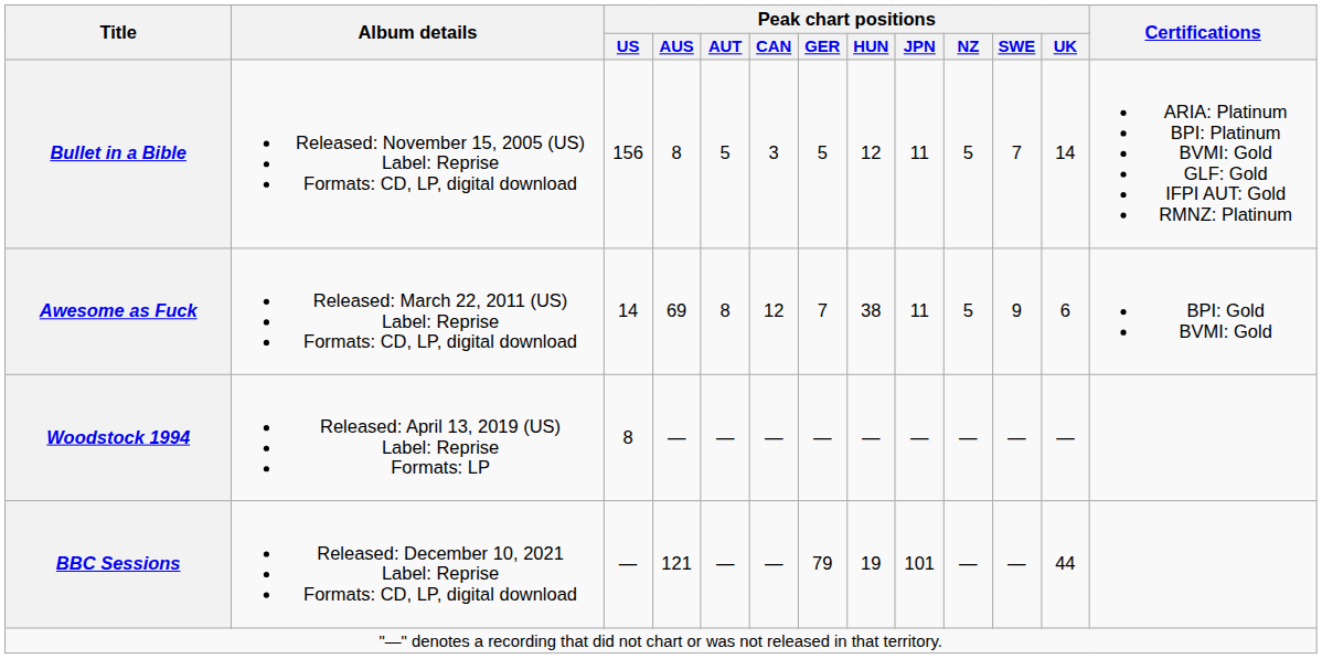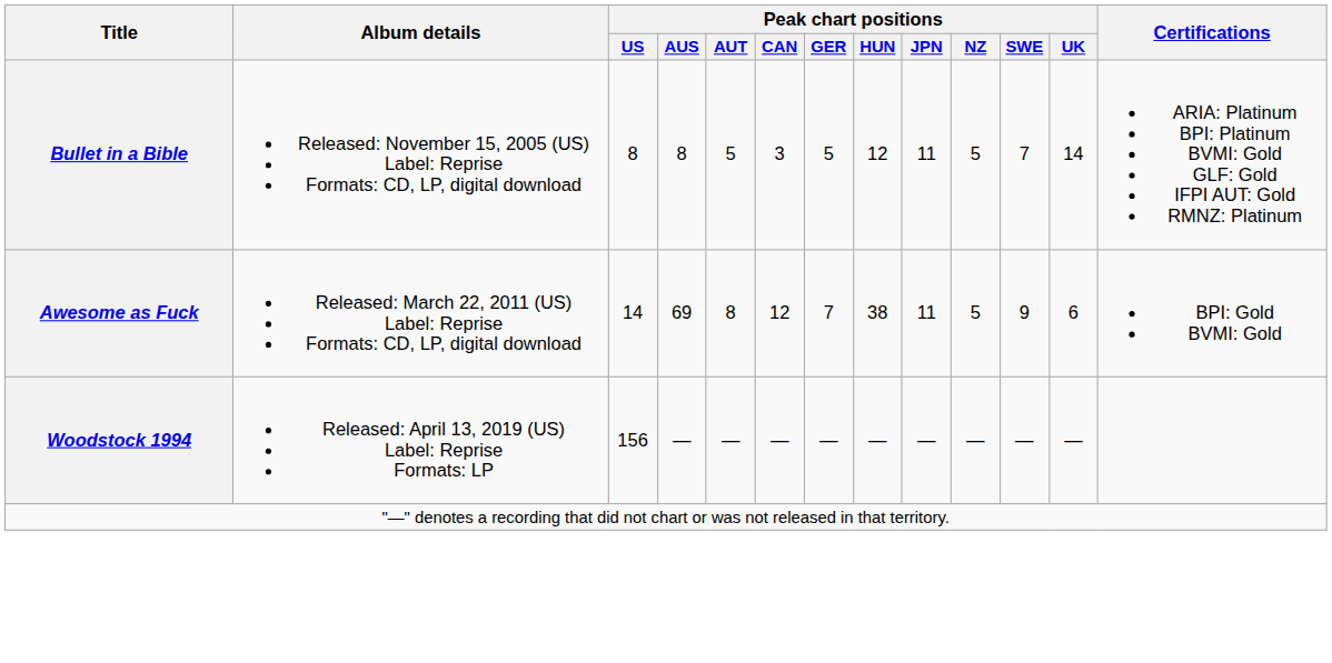Bullet in a Bible | Peak chart positions / US: 156 -> 8
Woodstock 1994 | Peak chart positions / US: 8 -> 156
- row: BBC Sessions | Released: December 10, 2021 Label: Reprise Formats: CD, LP, digital download | — | 121 | — | — | 79 | 19 | 101 | — | — | 44
